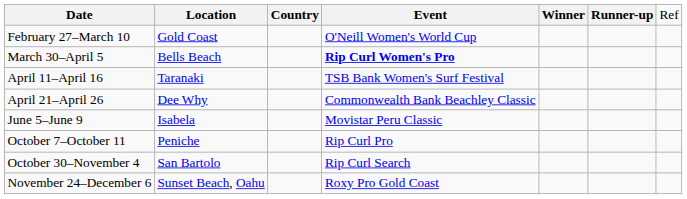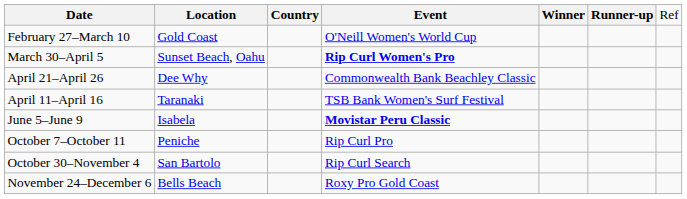March 30–April 5 | column 2: Bells Beach -> Sunset Beach, Oahu
rows swapped: April 11–April 16 <-> April 21–April 26
June 5–June 9 | column 4: normal -> bold
November 24–December 6 | column 2: Sunset Beach, Oahu -> Bells Beach
